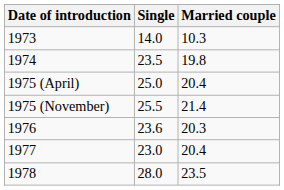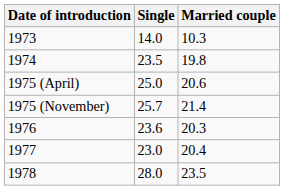1975 (April) | Married couple: 20.4 -> 20.6
1975 (November) | Single: 25.5 -> 25.7
